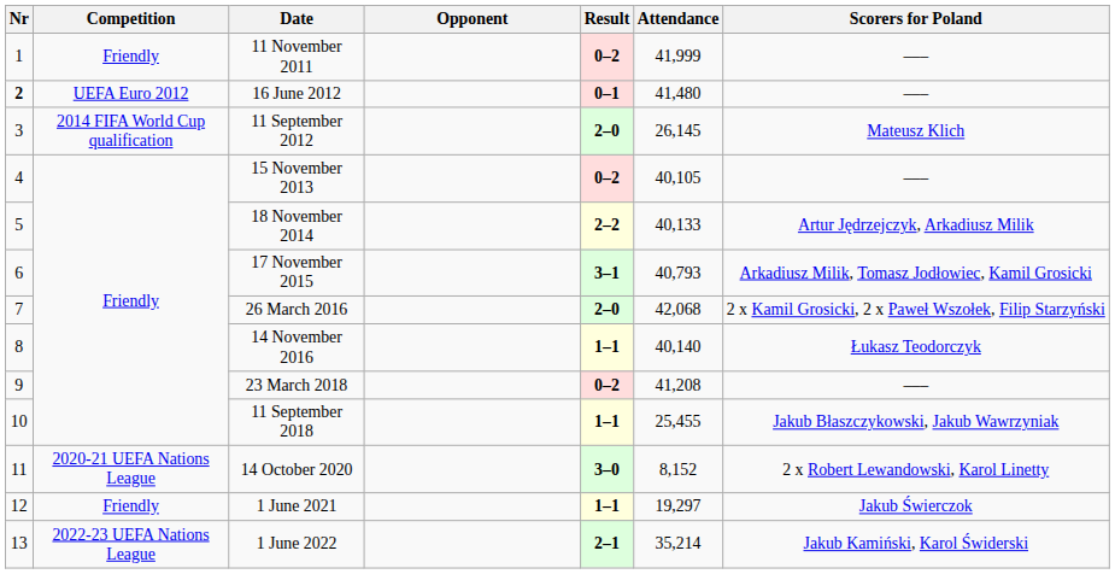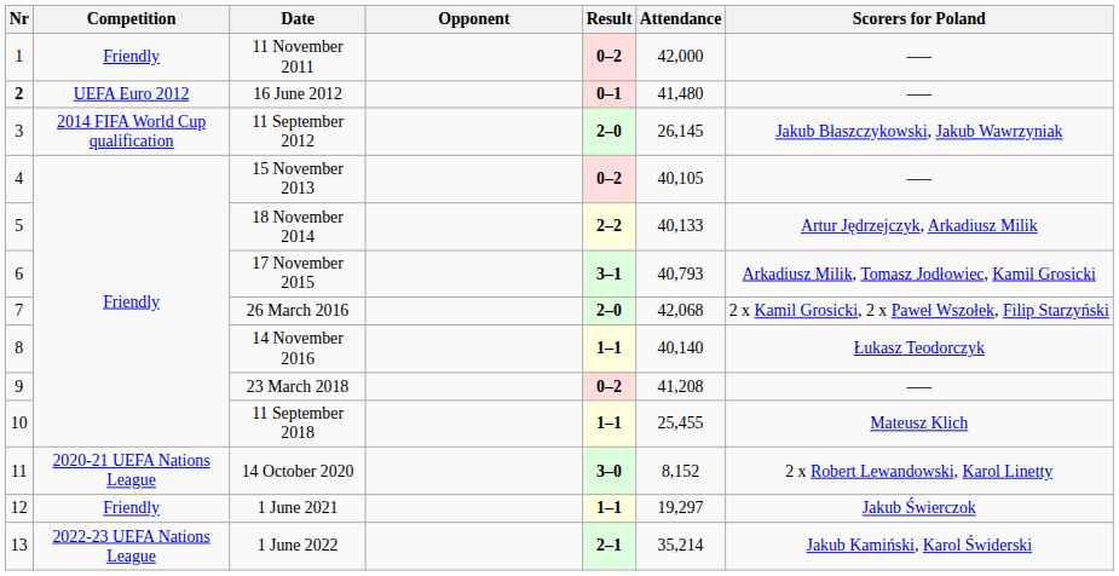11 November 2011 | Attendance: 41,999 -> 42,000
11 September 2012 | Scorers for Poland: Mateusz Klich -> Jakub Błaszczykowski, Jakub Wawrzyniak
11 September 2018 | Scorers for Poland: Jakub Błaszczykowski, Jakub Wawrzyniak -> Mateusz Klich
